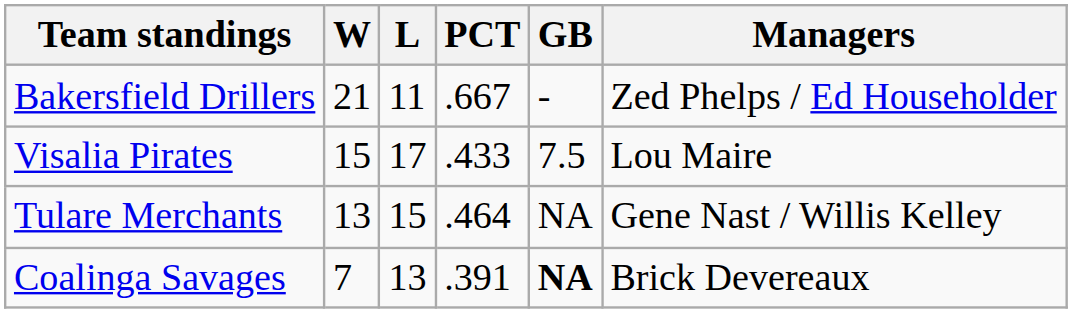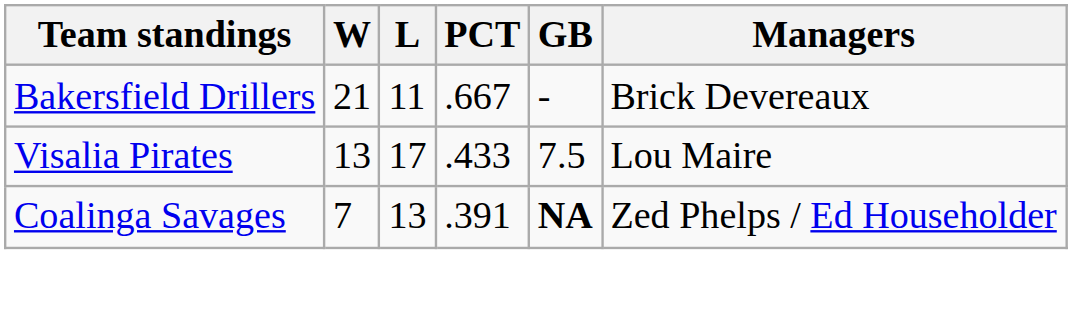Bakersfield Drillers | Managers: Zed Phelps / Ed Householder -> Brick Devereaux
Visalia Pirates | W: 15 -> 13
- row: Tulare Merchants | 13 | 15 | .464 | NA | Gene Nast / Willis Kelley
Coalinga Savages | Managers: Brick Devereaux -> Zed Phelps / Ed Householder
